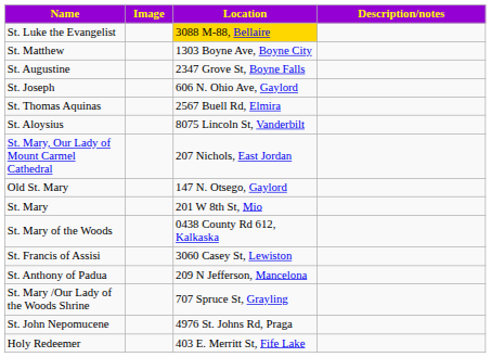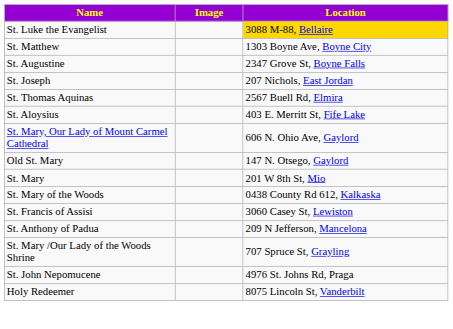- column: Description/notes
St. Joseph | Location: 606 N. Ohio Ave, Gaylord -> 207 Nichols, East Jordan
St. Aloysius | Location: 8075 Lincoln St, Vanderbilt -> 403 E. Merritt St, Fife Lake
St. Mary, Our Lady of Mount Carmel Cathedral | Location: 207 Nichols, East Jordan -> 606 N. Ohio Ave, Gaylord
Holy Redeemer | Location: 403 E. Merritt St, Fife Lake -> 8075 Lincoln St, Vanderbilt
